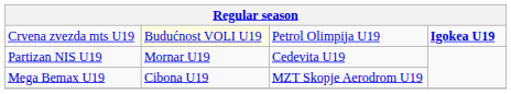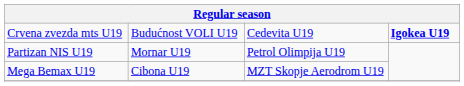Crvena zvezda mts U19 | column 2: lightyellow background -> no background
Crvena zvezda mts U19 | column 3: Petrol Olimpija U19 -> Cedevita U19
Partizan NIS U19 | column 3: Cedevita U19 -> Petrol Olimpija U19
